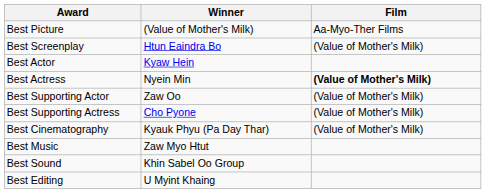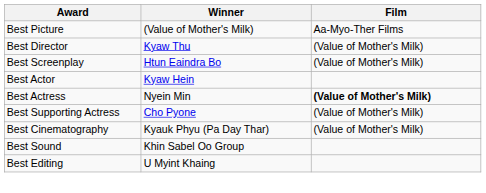+ row: Best Director | Kyaw Thu | (Value of Mother's Milk)
- row: Best Supporting Actor | Zaw Oo | (Value of Mother's Milk)
- row: Best Music | Zaw Myo Htut
